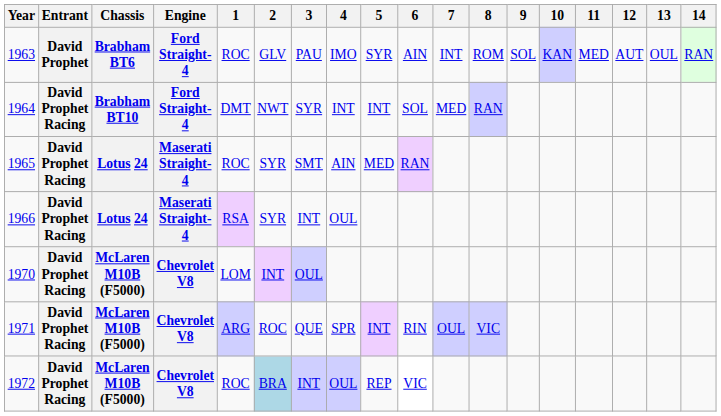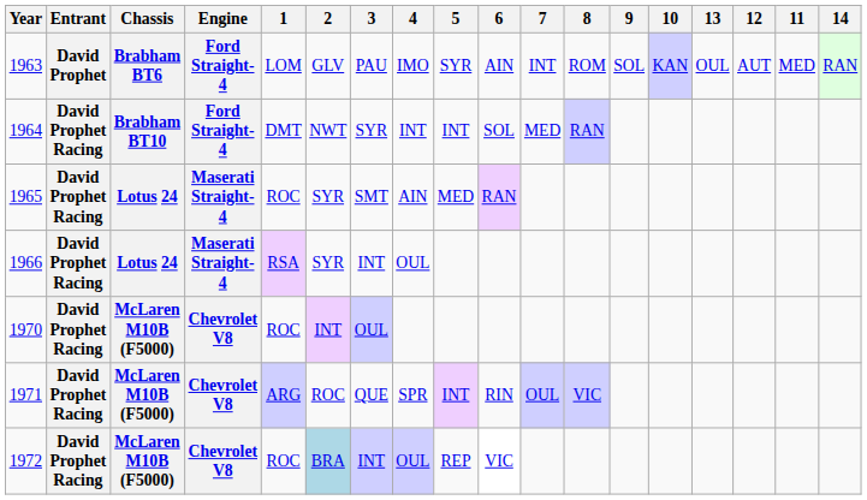columns swapped: 11 <-> 13
1963 | 1: ROC -> LOM
1970 | 1: LOM -> ROC
